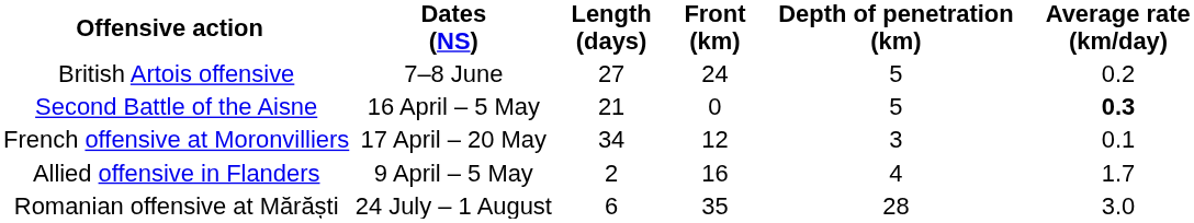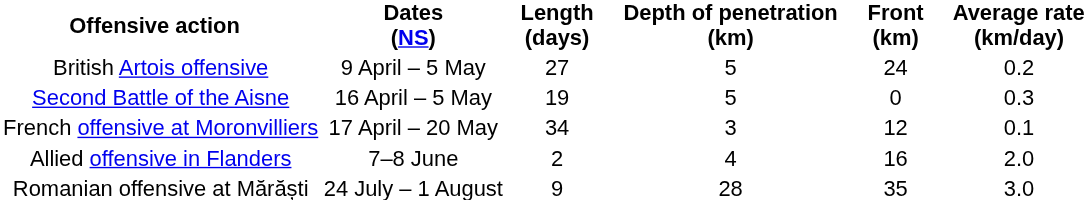columns swapped: Front (km) <-> Depth of penetration (km)
British Artois offensive | Dates (NS): 7–8 June -> 9 April – 5 May
Second Battle of the Aisne | Length (days): 21 -> 19
Second Battle of the Aisne | Average rate (km/day): bold -> normal
Allied offensive in Flanders | Dates (NS): 9 April – 5 May -> 7–8 June
Allied offensive in Flanders | Average rate (km/day): 1.7 -> 2.0
Romanian offensive at Mărăști | Length (days): 6 -> 9
